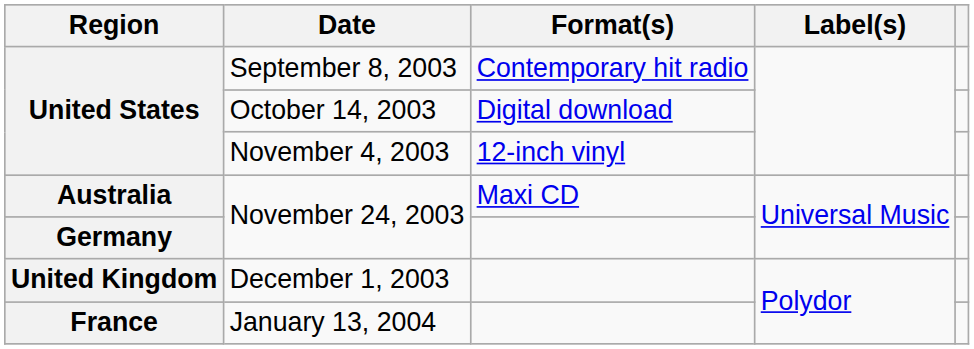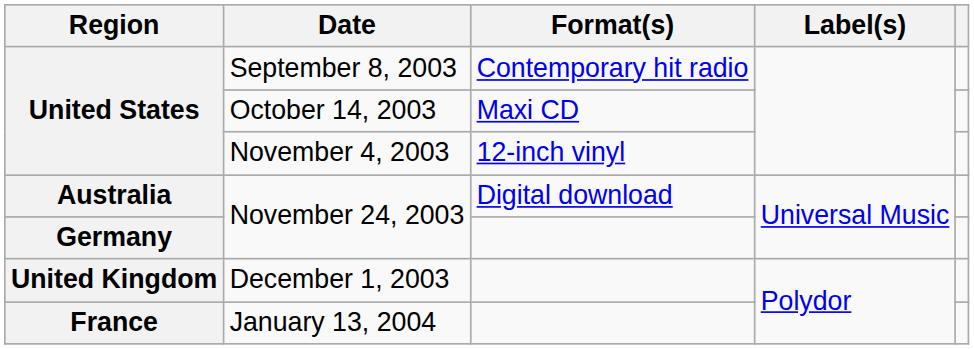October 14, 2003 | Format(s): Digital download -> Maxi CD
Australia / November 24, 2003 | Format(s): Maxi CD -> Digital download
